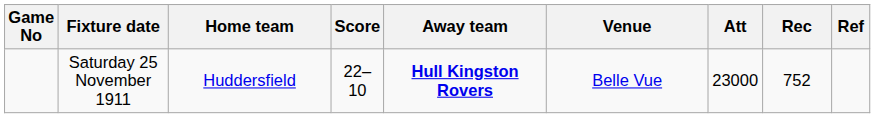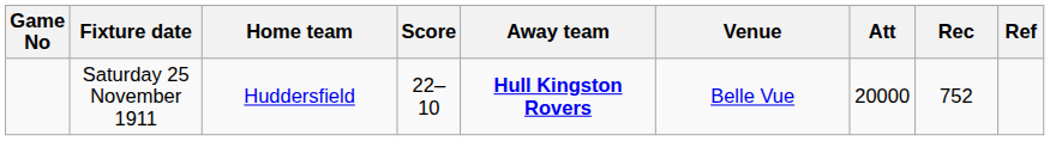Saturday 25 November 1911 | Att: 23000 -> 20000
